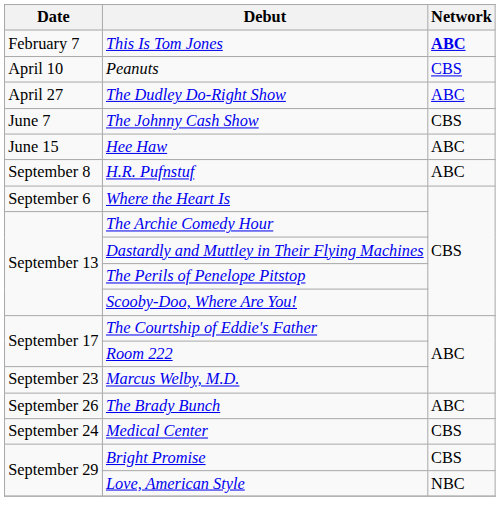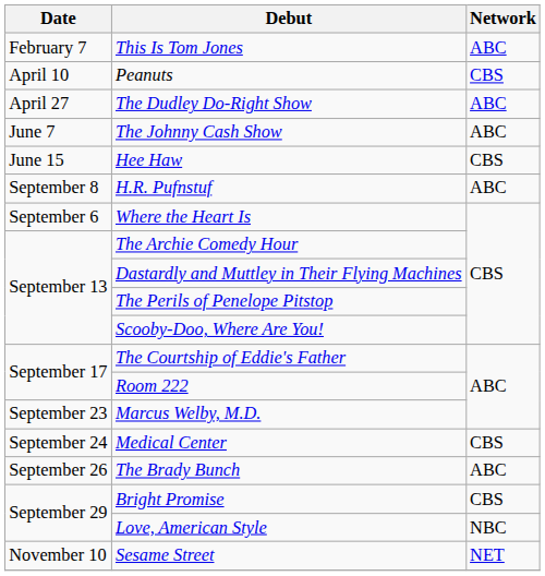This Is Tom Jones | Network: bold -> normal
The Johnny Cash Show | Network: CBS -> ABC
Hee Haw | Network: ABC -> CBS
rows swapped: Medical Center <-> The Brady Bunch
+ row: November 10 | Sesame Street | NET
